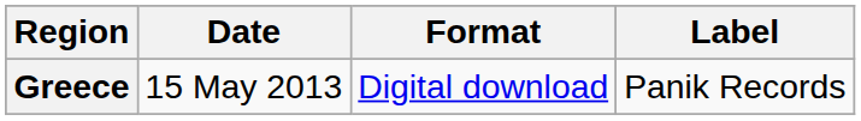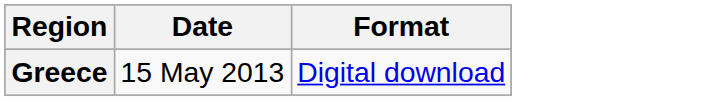- column: Label | Panik Records
